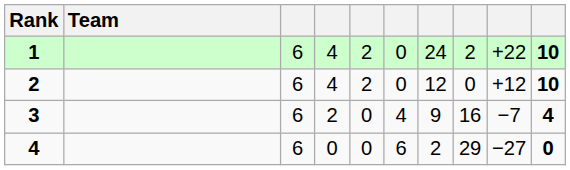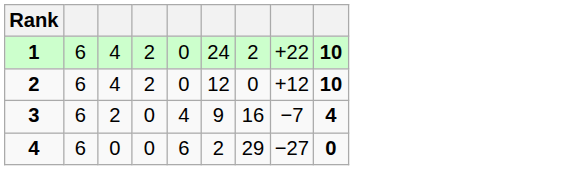- column: Team
